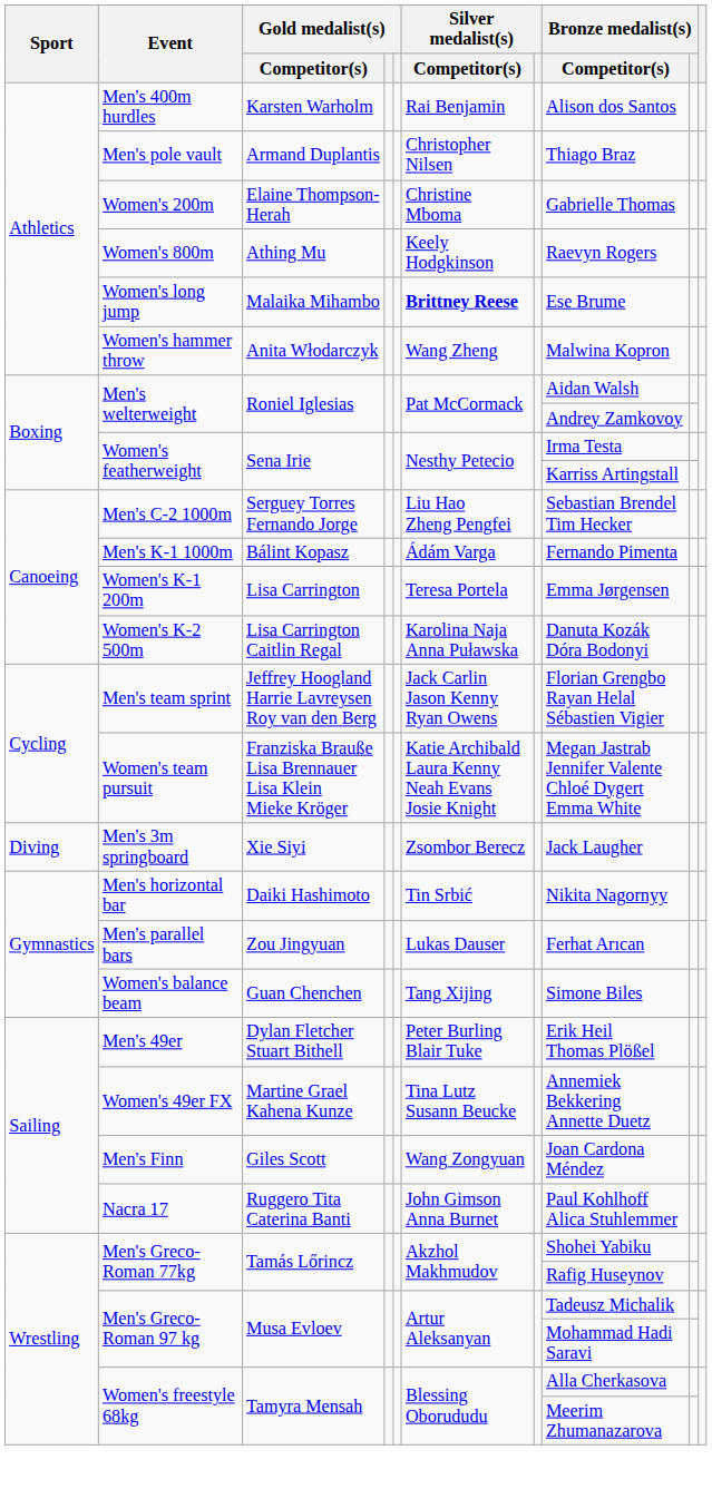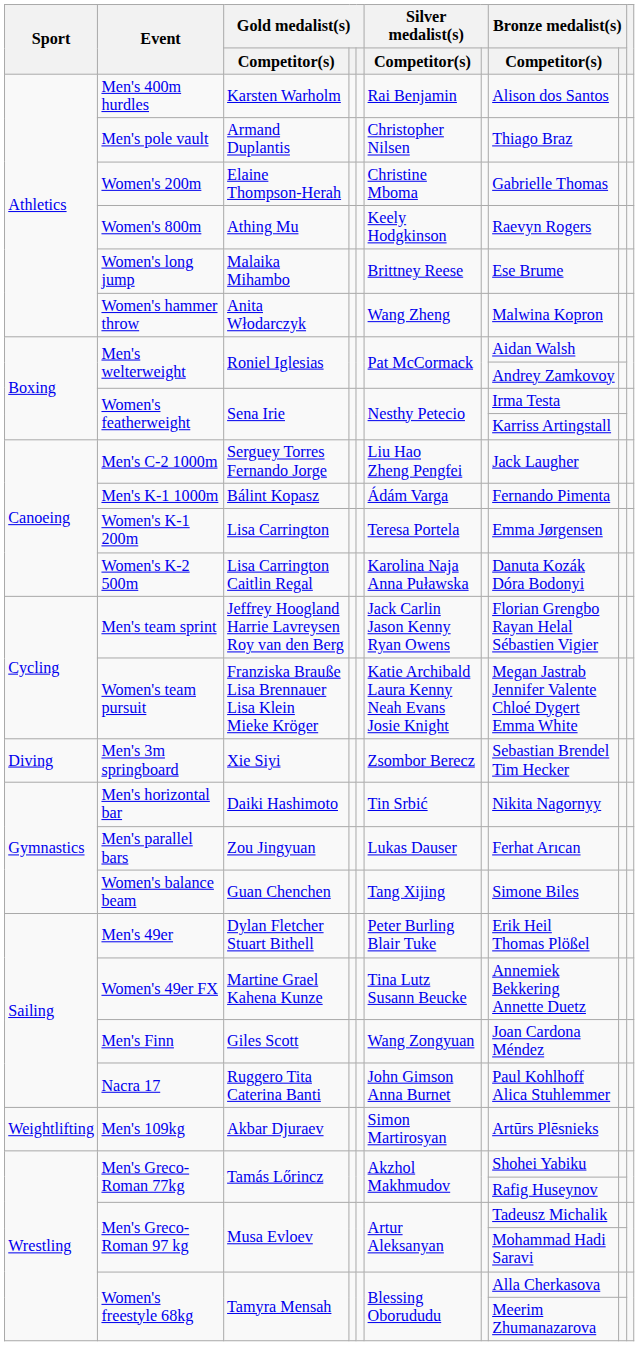Women's long jump | Silver medalist(s) / Competitor(s): bold -> normal
Men's C-2 1000m | Bronze medalist(s) / Competitor(s): Sebastian Brendel Tim Hecker -> Jack Laugher
Men's 3m springboard | Bronze medalist(s) / Competitor(s): Jack Laugher -> Sebastian Brendel Tim Hecker
+ row: Weightlifting | Men's 109kg | Akbar Djuraev | Simon Martirosyan | Artūrs Plēsnieks
